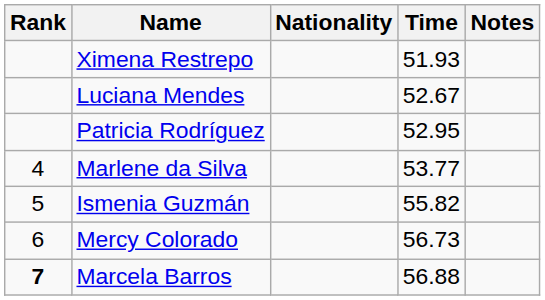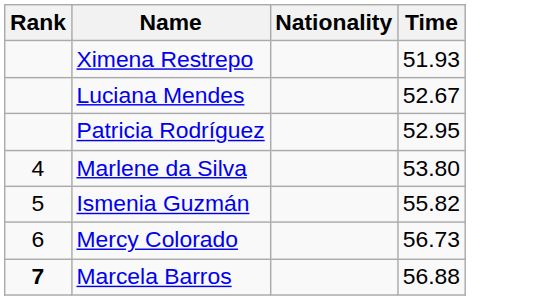- column: Notes
Marlene da Silva | Time: 53.77 -> 53.80
